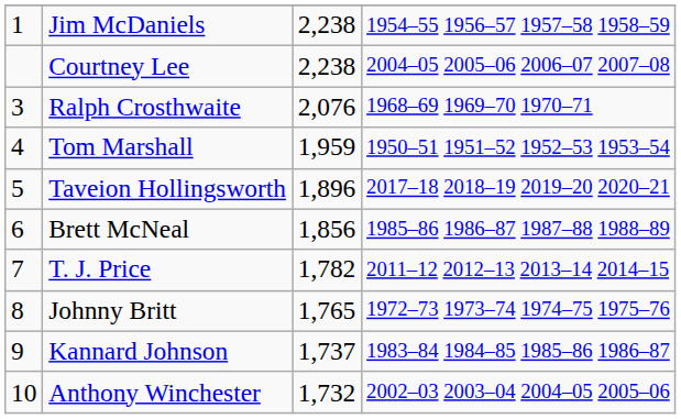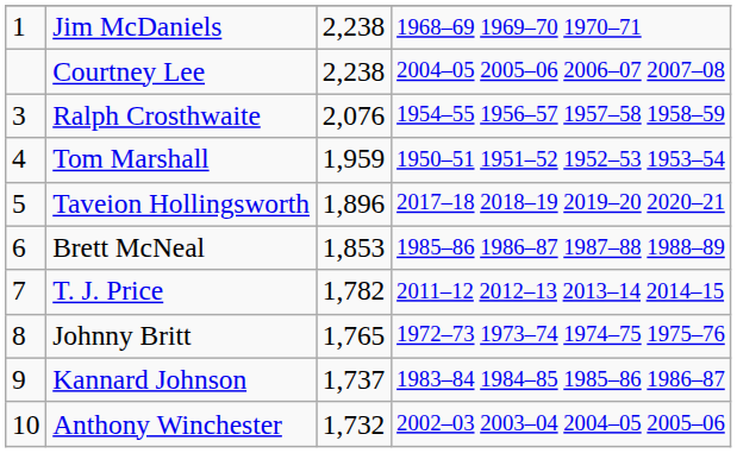Jim McDaniels | column 4: 1954–55 1956–57 1957–58 1958–59 -> 1968–69 1969–70 1970–71
Ralph Crosthwaite | column 4: 1968–69 1969–70 1970–71 -> 1954–55 1956–57 1957–58 1958–59
Brett McNeal | column 3: 1,856 -> 1,853
